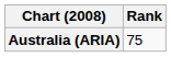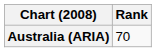Australia (ARIA) | Rank: 75 -> 70
